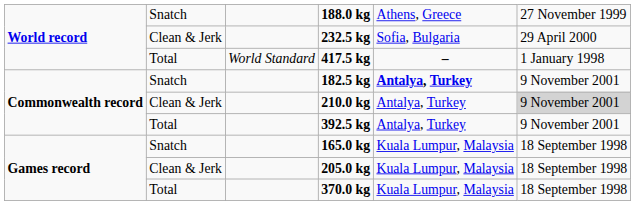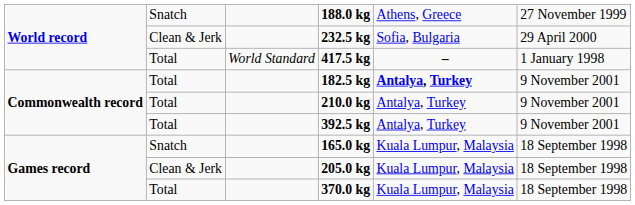182.5 kg | column 2: Snatch -> Total
210.0 kg | column 2: Clean & Jerk -> Total
210.0 kg | column 6: lightgrey background -> no background
